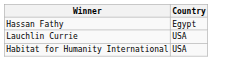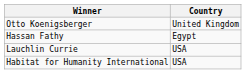+ row: Otto Koenigsberger | United Kingdom
